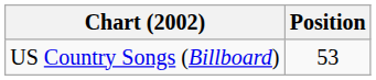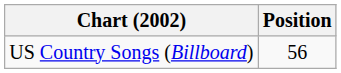US Country Songs (Billboard) | Position: 53 -> 56
